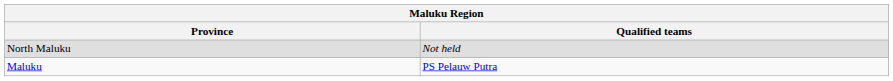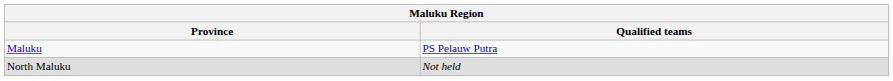rows swapped: Maluku <-> North Maluku
